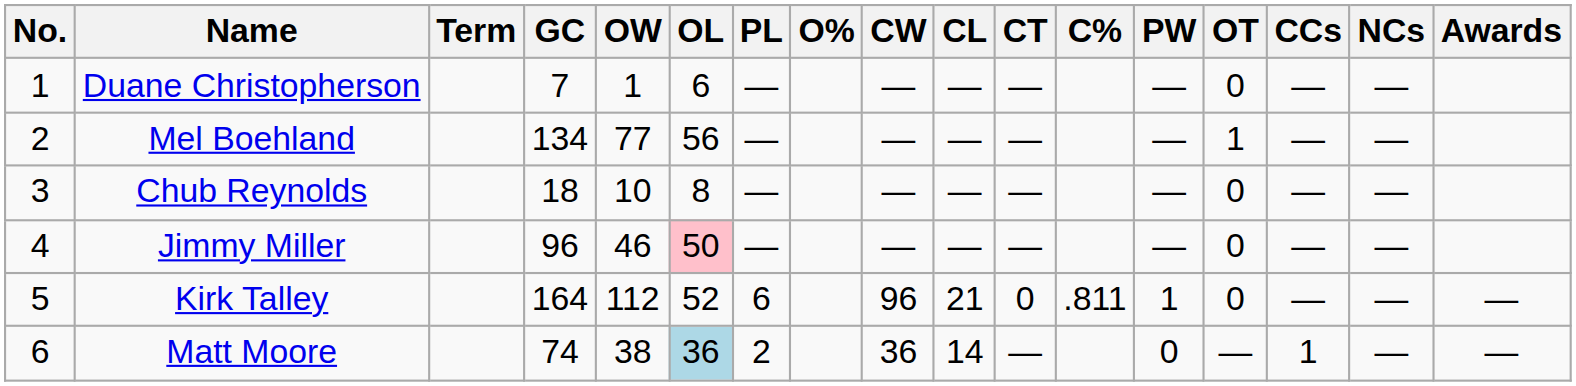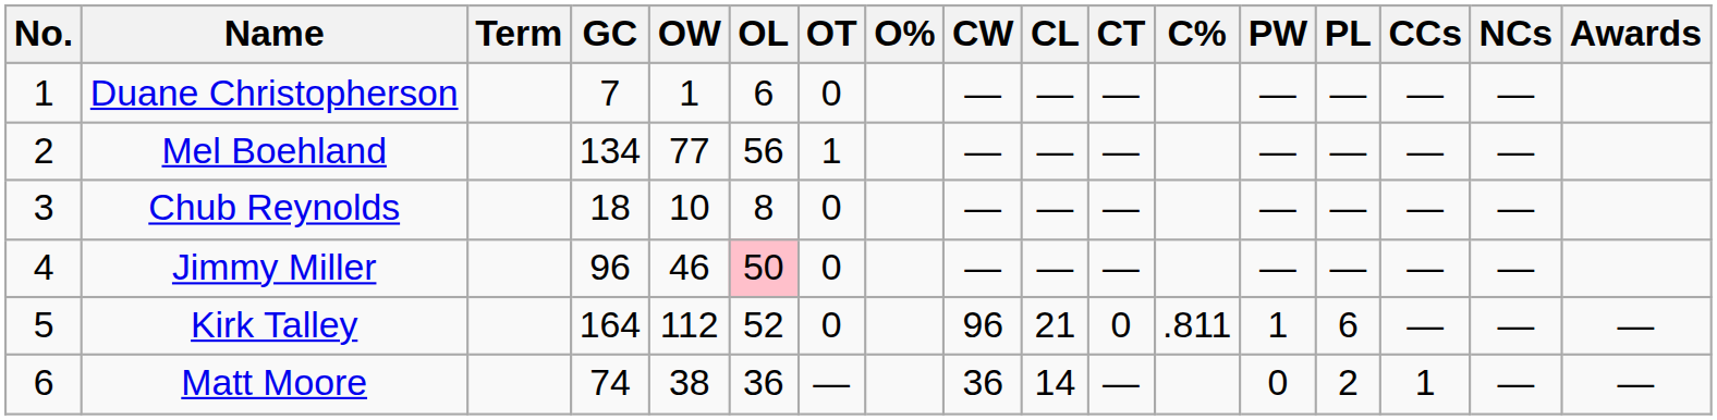columns swapped: OT <-> PL
Matt Moore | OL: lightblue background -> no background
